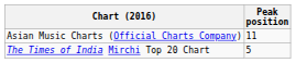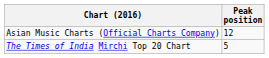Asian Music Charts (Official Charts Company) | Peak position: 11 -> 12
